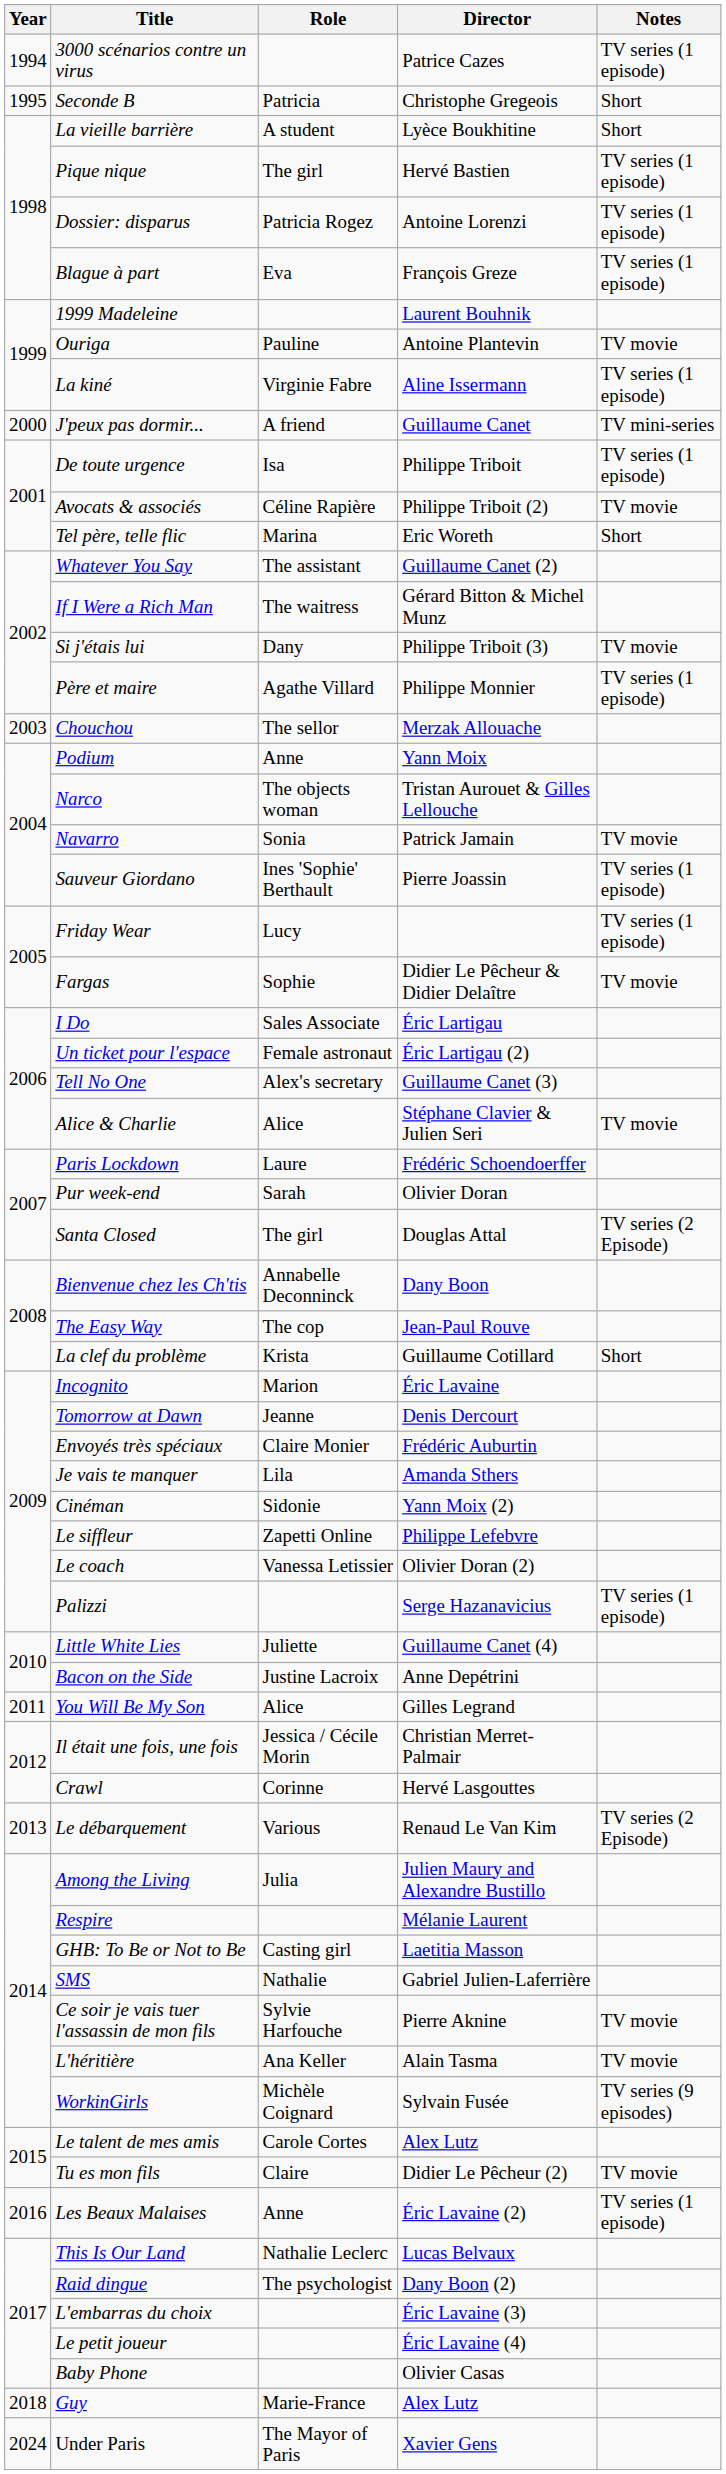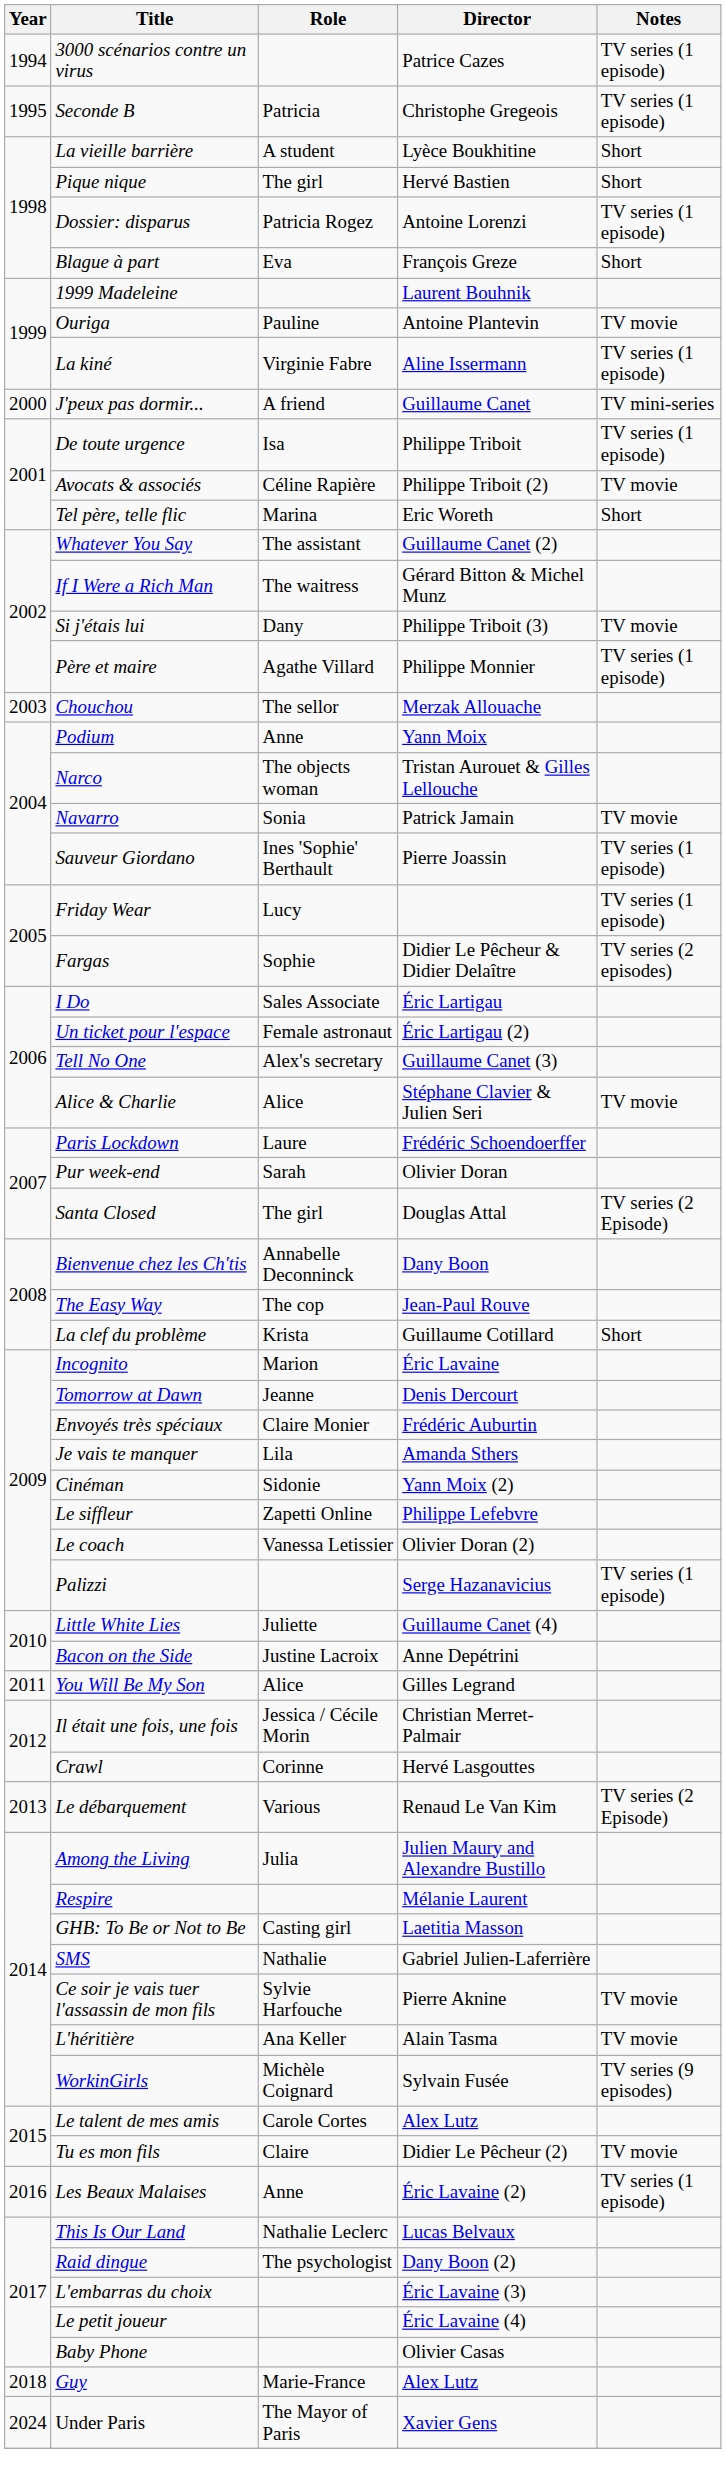Seconde B | Notes: Short -> TV series (1 episode)
Pique nique | Notes: TV series (1 episode) -> Short
Blague à part | Notes: TV series (1 episode) -> Short
Fargas | Notes: TV movie -> TV series (2 episodes)
